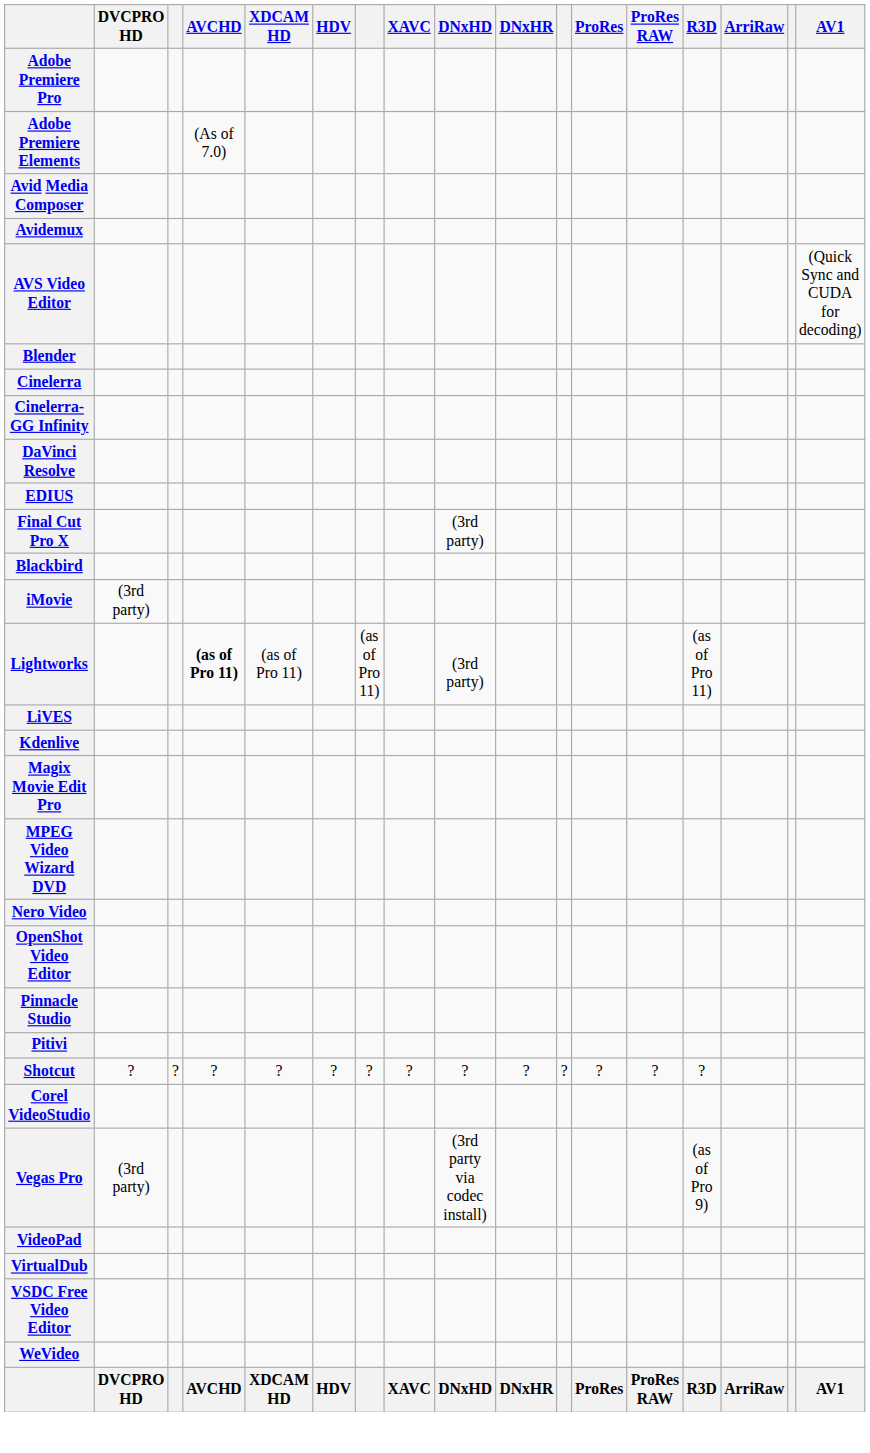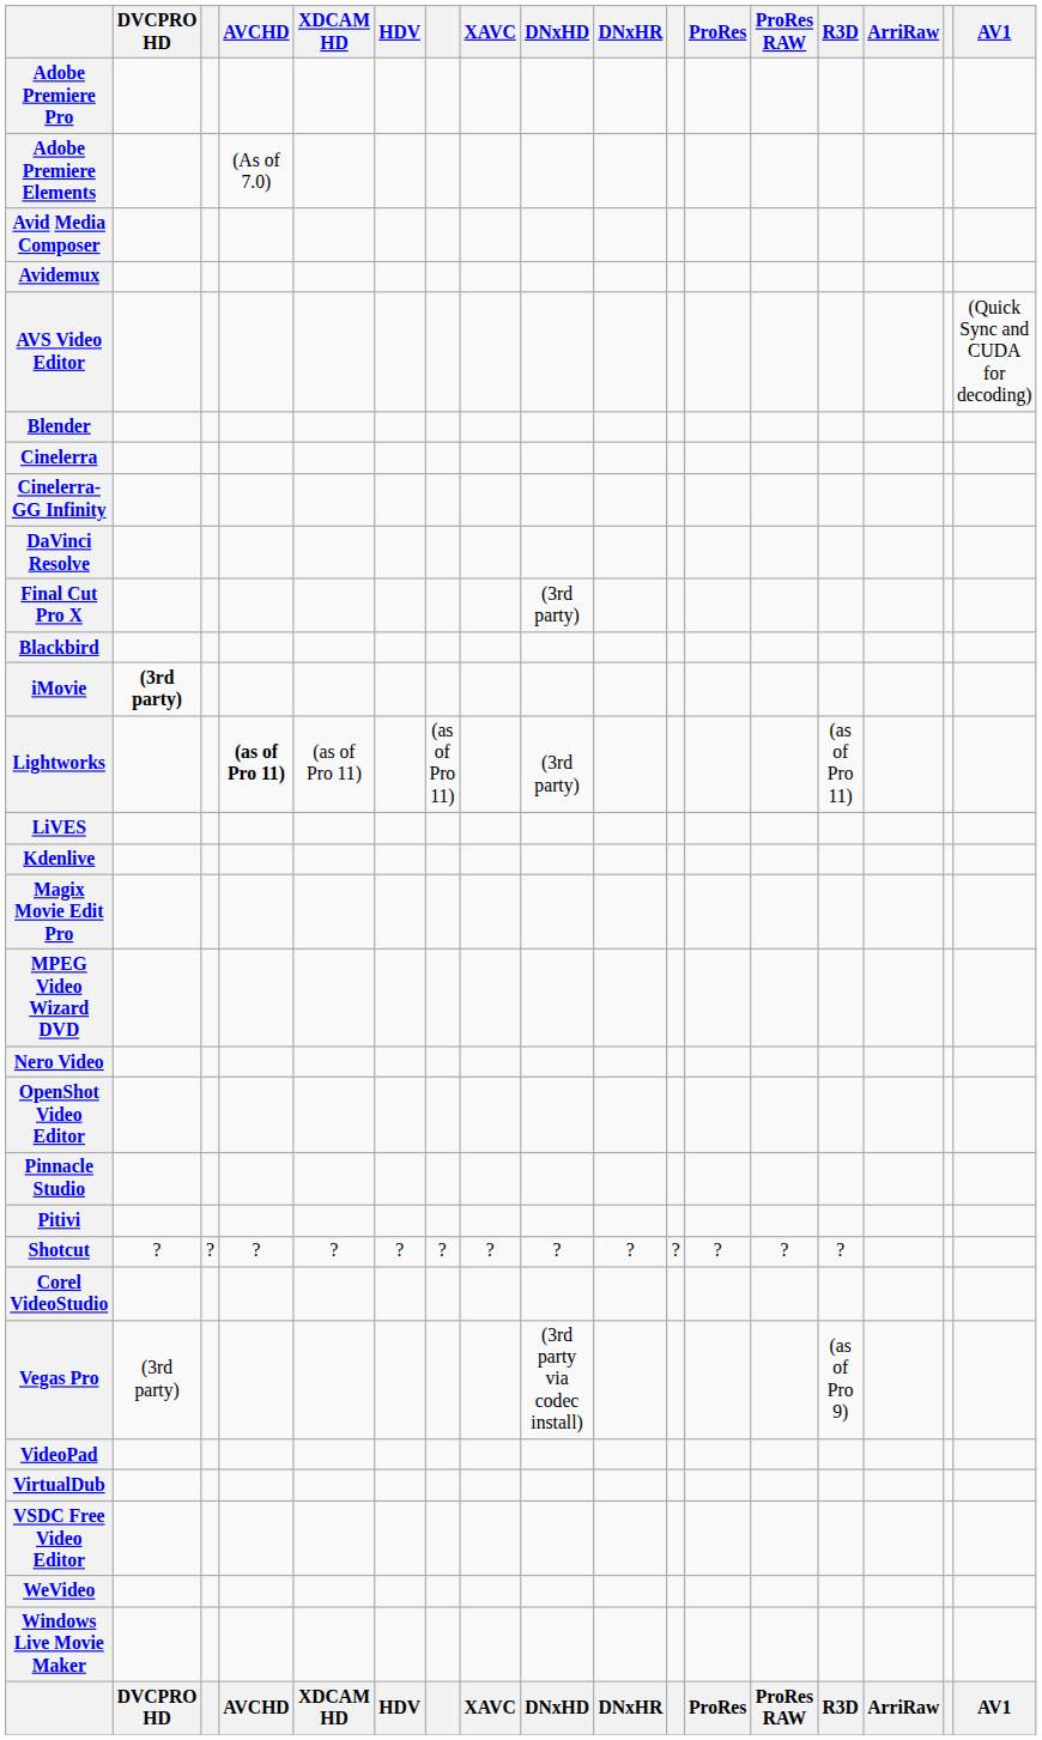- row: EDIUS
iMovie | DVCPRO HD: normal -> bold
+ row: Windows Live Movie Maker
